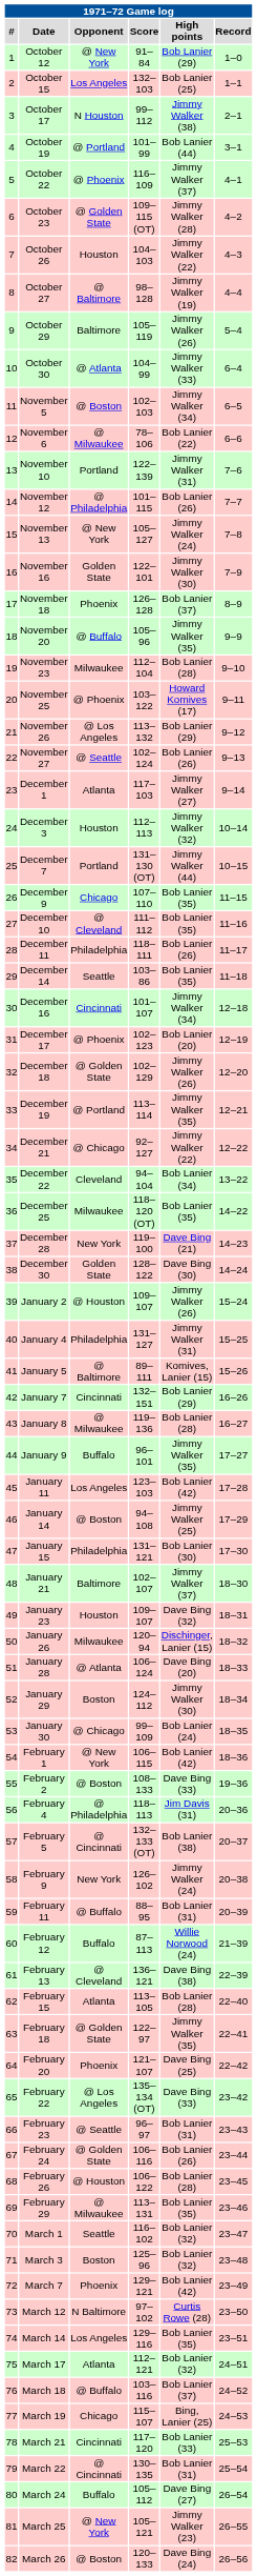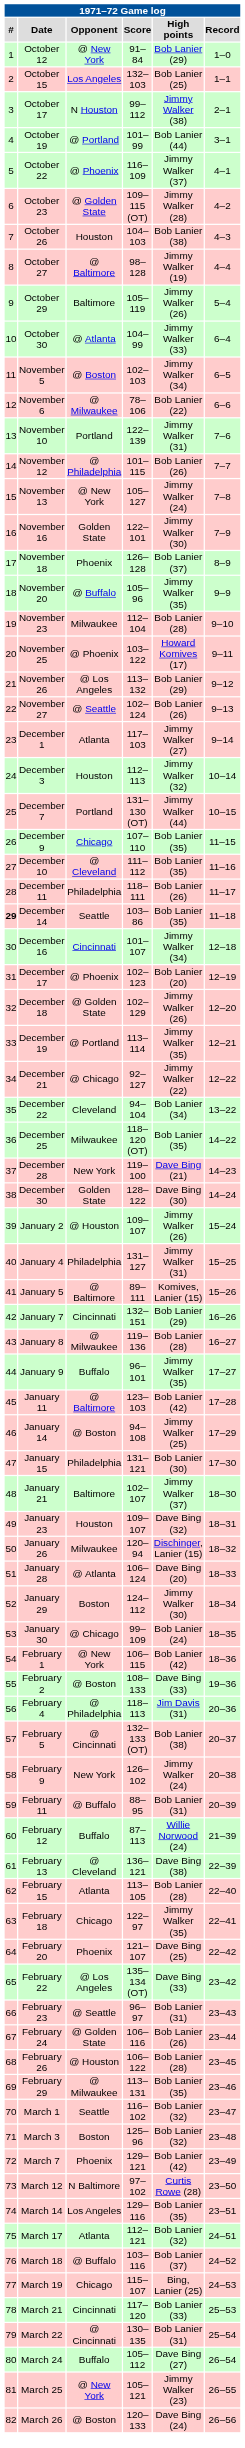October 26 | High points: Jimmy Walker (22) -> Bob Lanier (38)
December 14 | #: normal -> bold
January 11 | Opponent: Los Angeles -> @ Baltimore
February 18 | Opponent: @ Golden State -> Chicago
